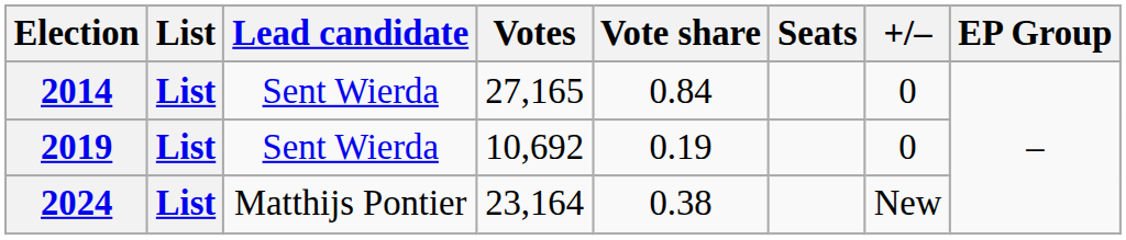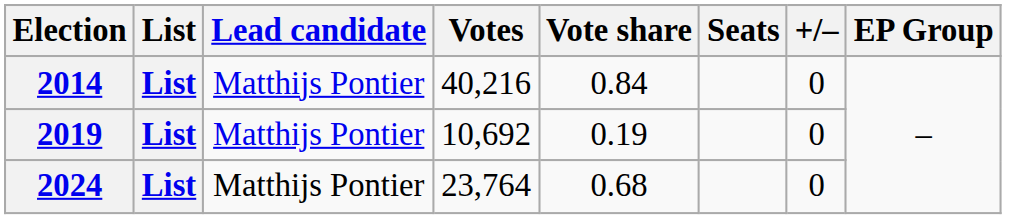2014 | Lead candidate: Sent Wierda -> Matthijs Pontier
2014 | Votes: 27,165 -> 40,216
2019 | Lead candidate: Sent Wierda -> Matthijs Pontier
2024 | Votes: 23,164 -> 23,764
2024 | Vote share: 0.38 -> 0.68
2024 | +/–: New -> 0
